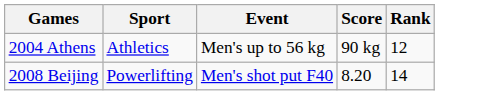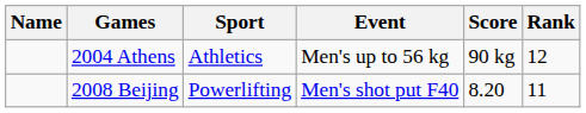+ column: Name
2008 Beijing | Rank: 14 -> 11
